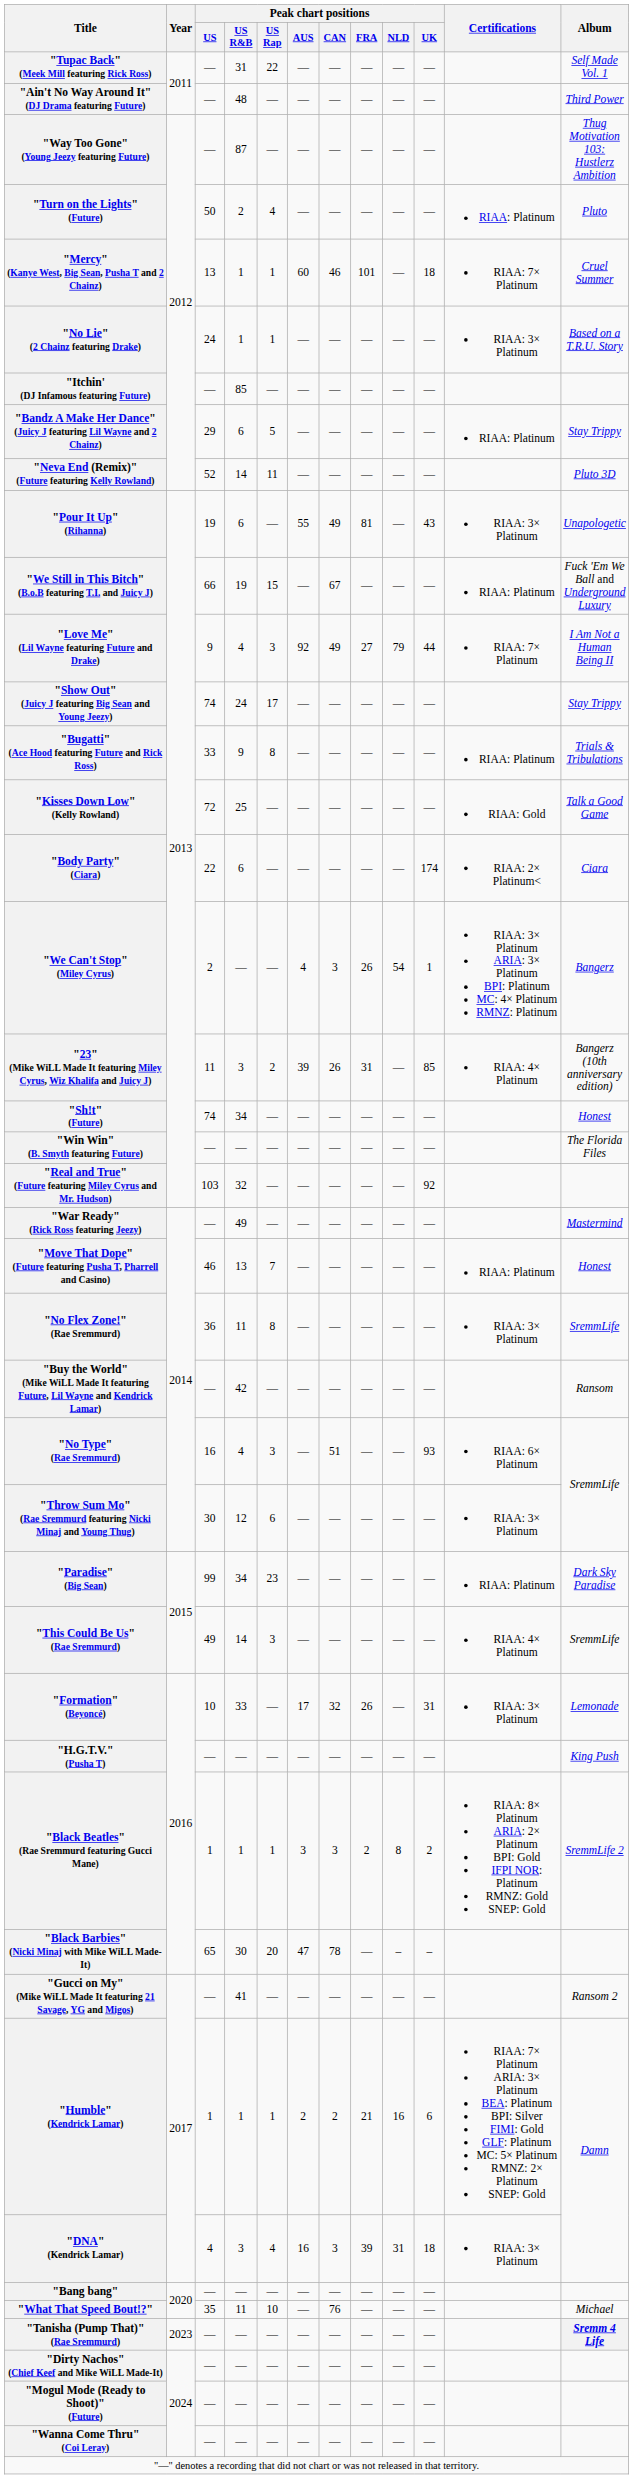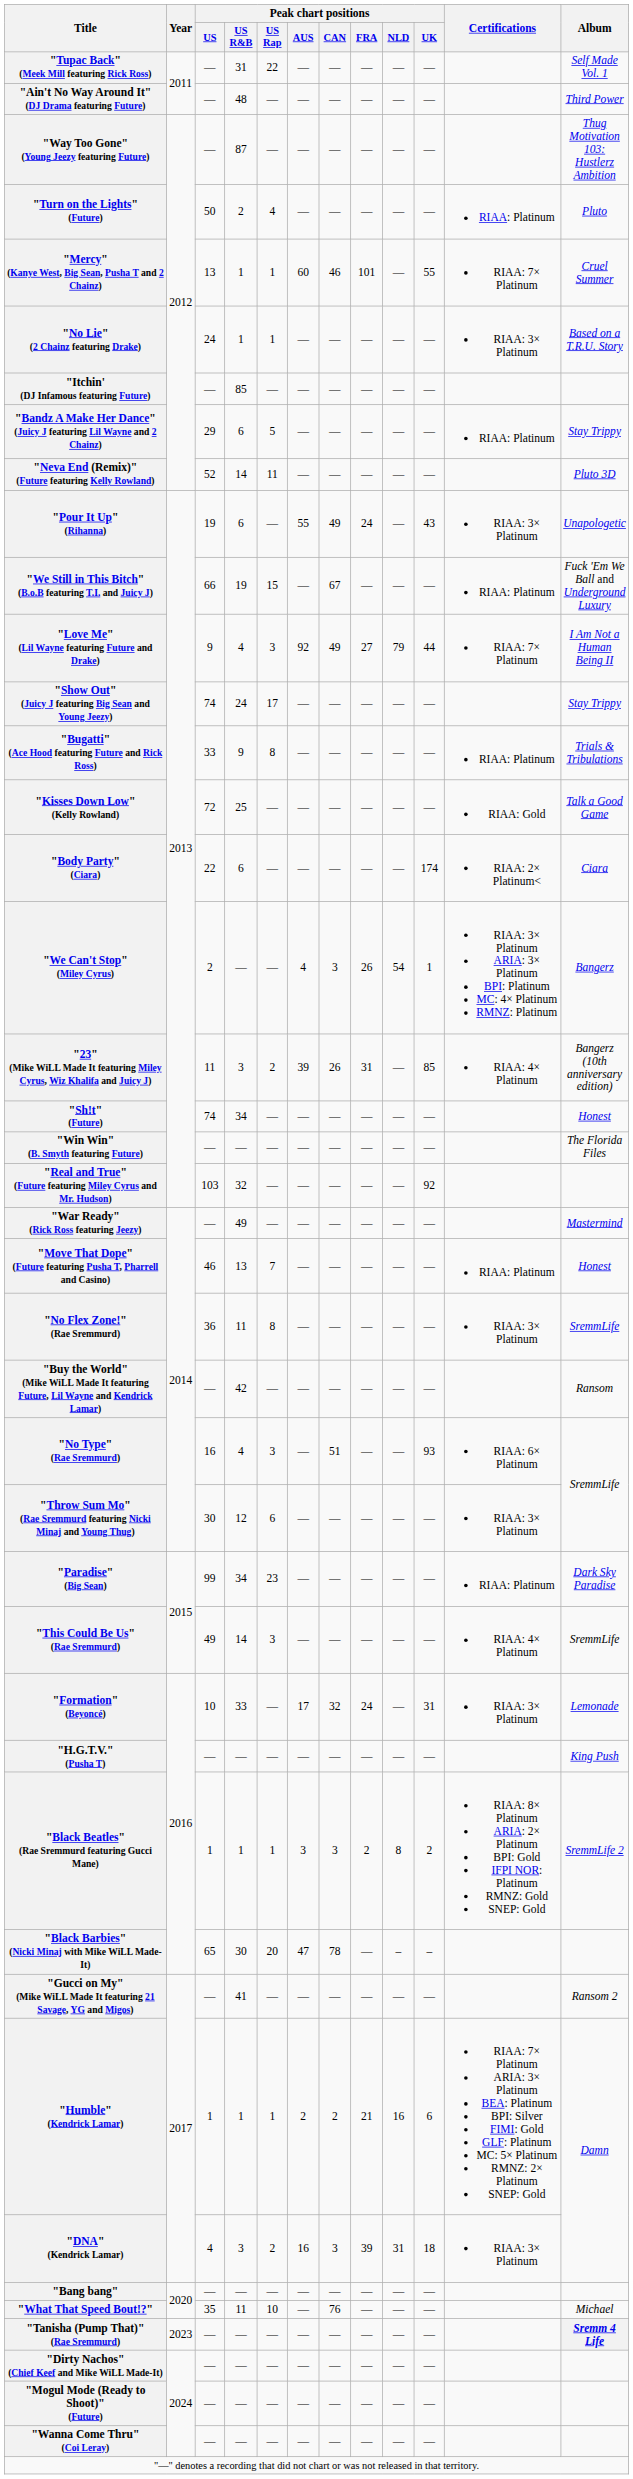"Mercy" (Kanye West, Big Sean, Pusha T and 2 Chainz) | Peak chart positions / UK: 18 -> 55
"Pour It Up" (Rihanna) | Peak chart positions / FRA: 81 -> 24
"Formation" (Beyoncé) | Peak chart positions / FRA: 26 -> 24
"DNA" (Kendrick Lamar) | Peak chart positions / US Rap: 4 -> 2
